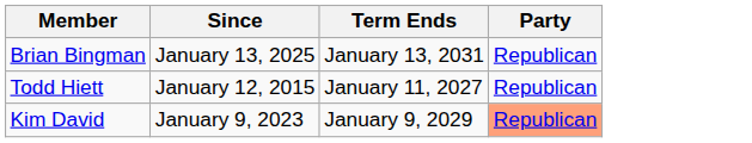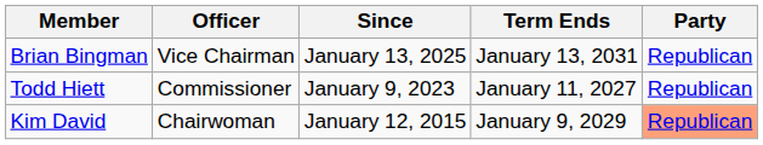+ column: Officer | Vice Chairman | Commissioner | Chairwoman
Todd Hiett | Since: January 12, 2015 -> January 9, 2023
Kim David | Since: January 9, 2023 -> January 12, 2015
